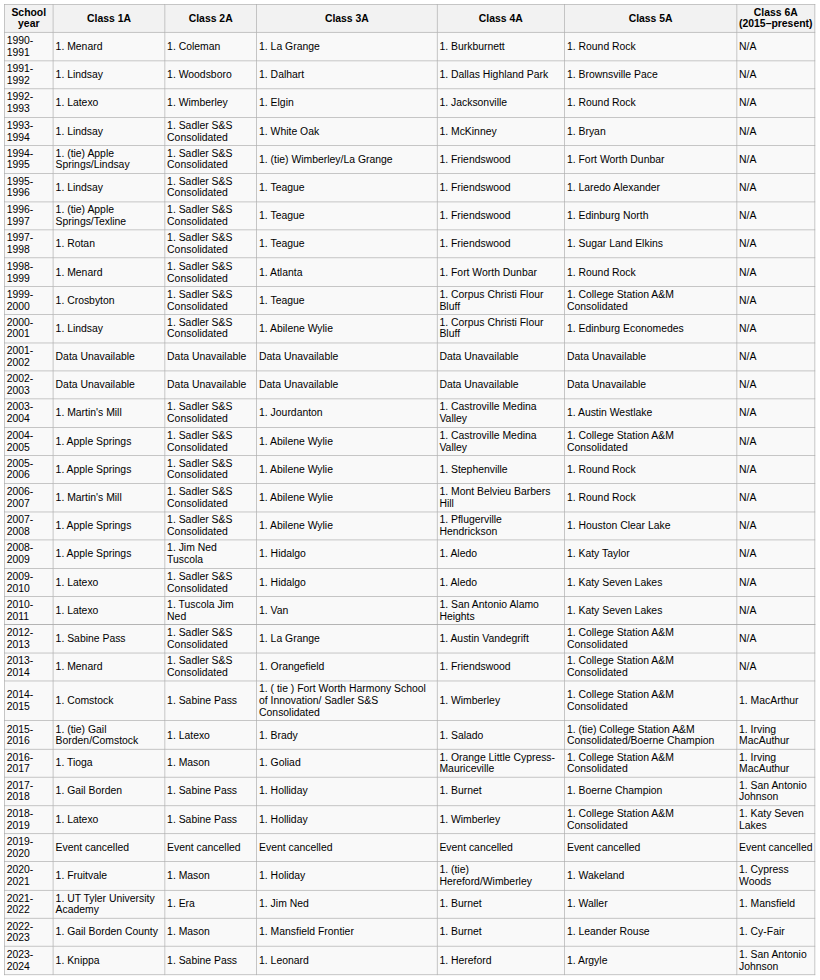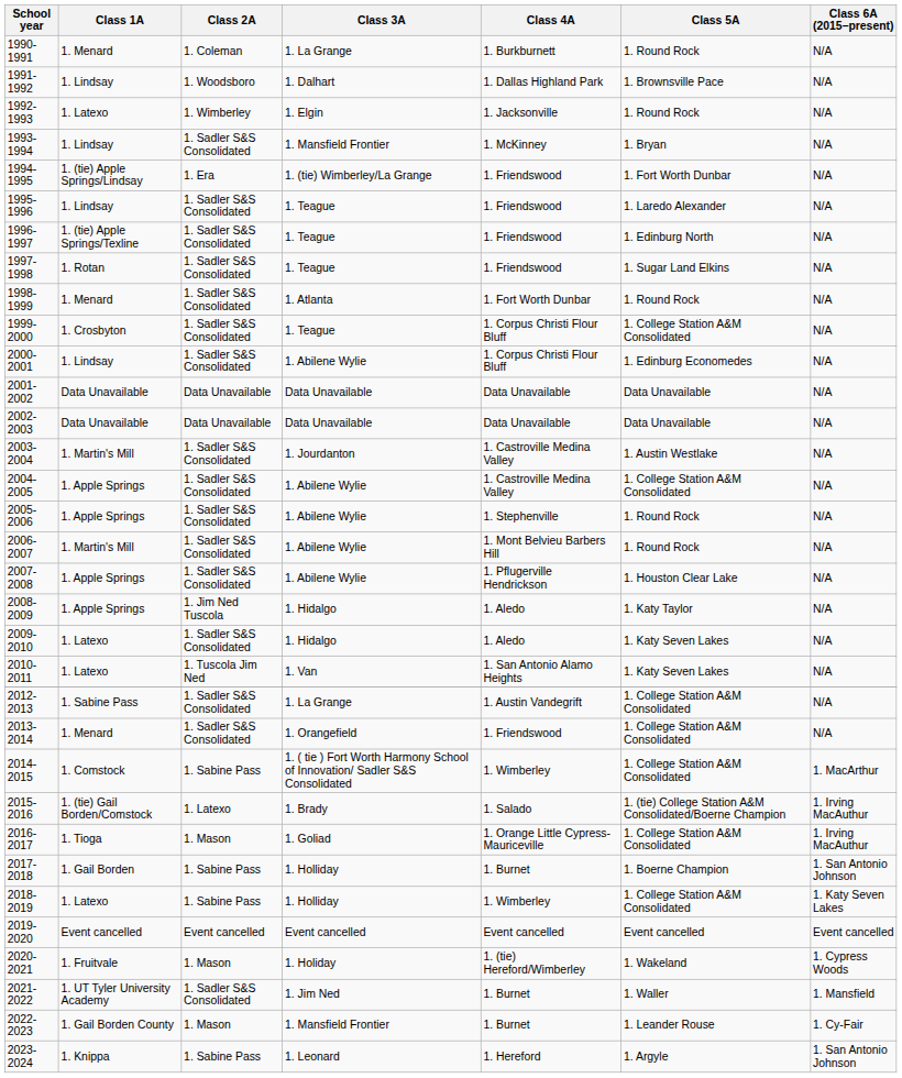1993-1994 | Class 3A: 1. White Oak -> 1. Mansfield Frontier
1994-1995 | Class 2A: 1. Sadler S&S Consolidated -> 1. Era
2021- 2022 | Class 2A: 1. Era -> 1. Sadler S&S Consolidated
